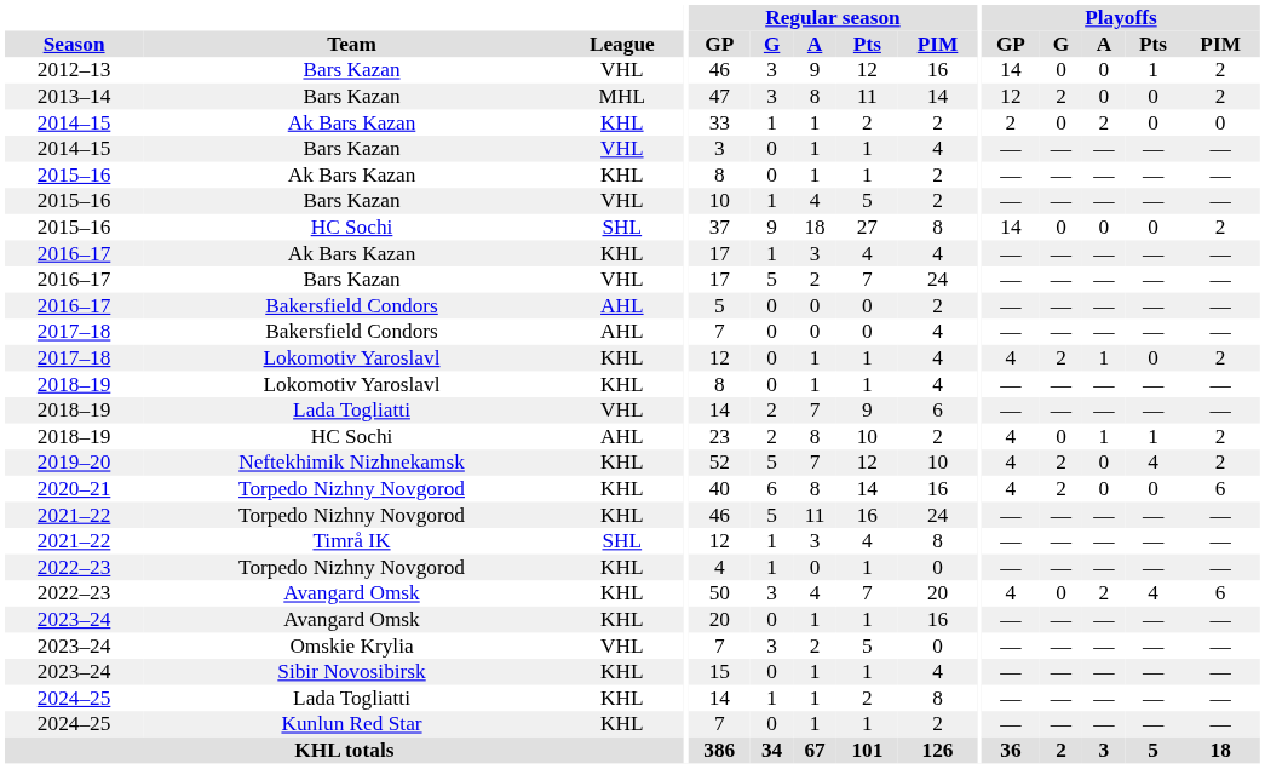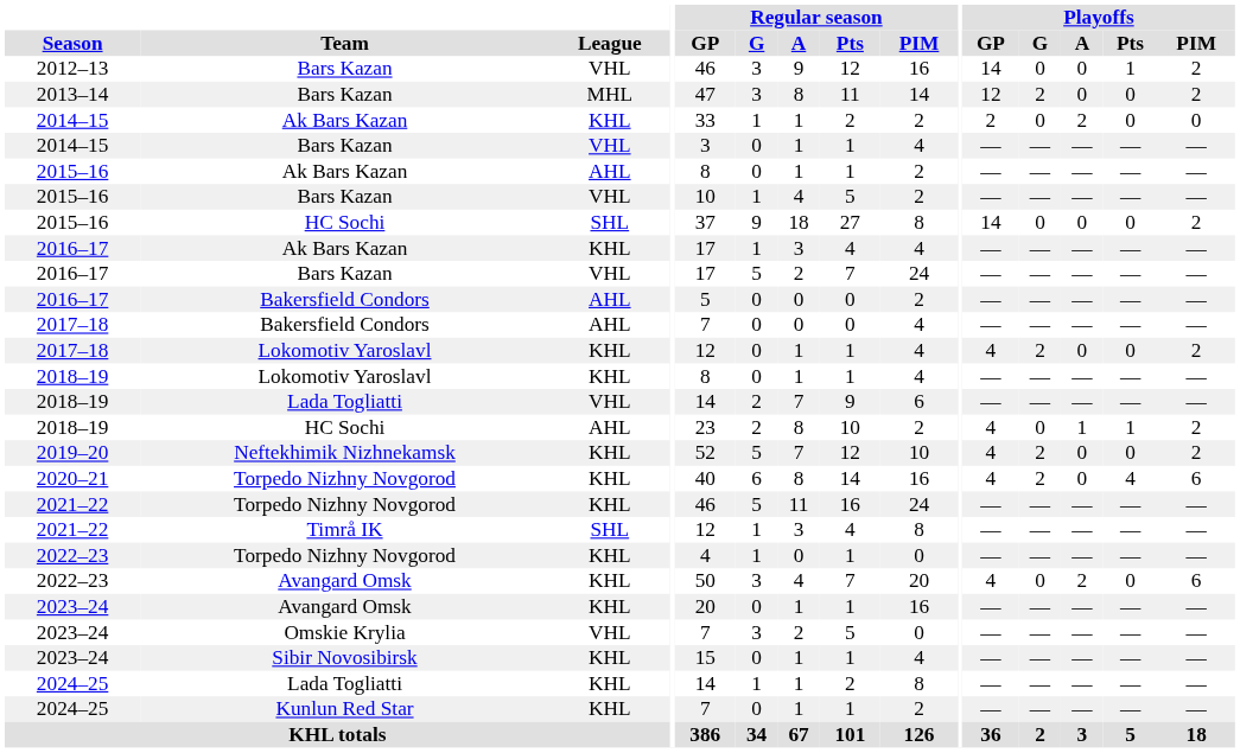2015–16 / Ak Bars Kazan | League: KHL -> AHL
2017–18 / Lokomotiv Yaroslavl | Playoffs / A: 1 -> 0
2019–20 | Playoffs / Pts: 4 -> 0
2020–21 | Playoffs / Pts: 0 -> 4
2022–23 / Avangard Omsk | Playoffs / Pts: 4 -> 0
